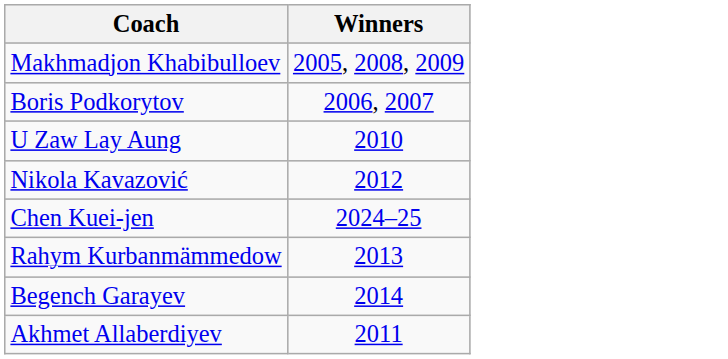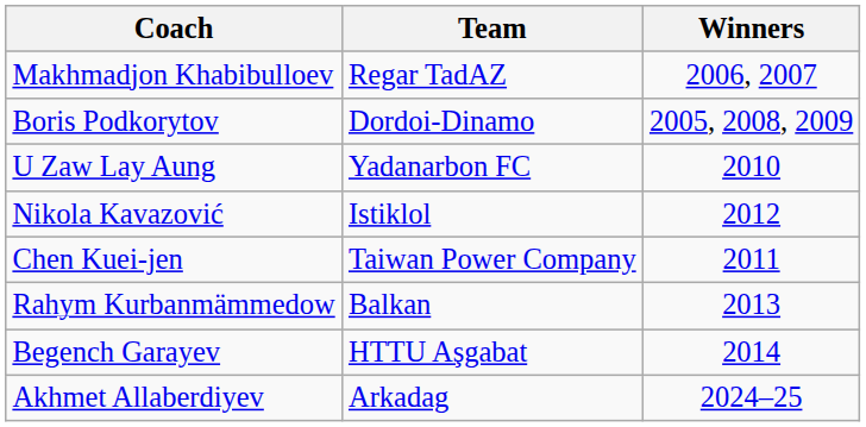+ column: Team | Regar TadAZ | Dordoi-Dinamo | Yadanarbon FC | Istiklol | Taiwan Power Company | Balkan | HTTU Aşgabat | Arkadag
Makhmadjon Khabibulloev | Winners: 2005, 2008, 2009 -> 2006, 2007
Boris Podkorytov | Winners: 2006, 2007 -> 2005, 2008, 2009
Chen Kuei-jen | Winners: 2024–25 -> 2011
Akhmet Allaberdiyev | Winners: 2011 -> 2024–25
